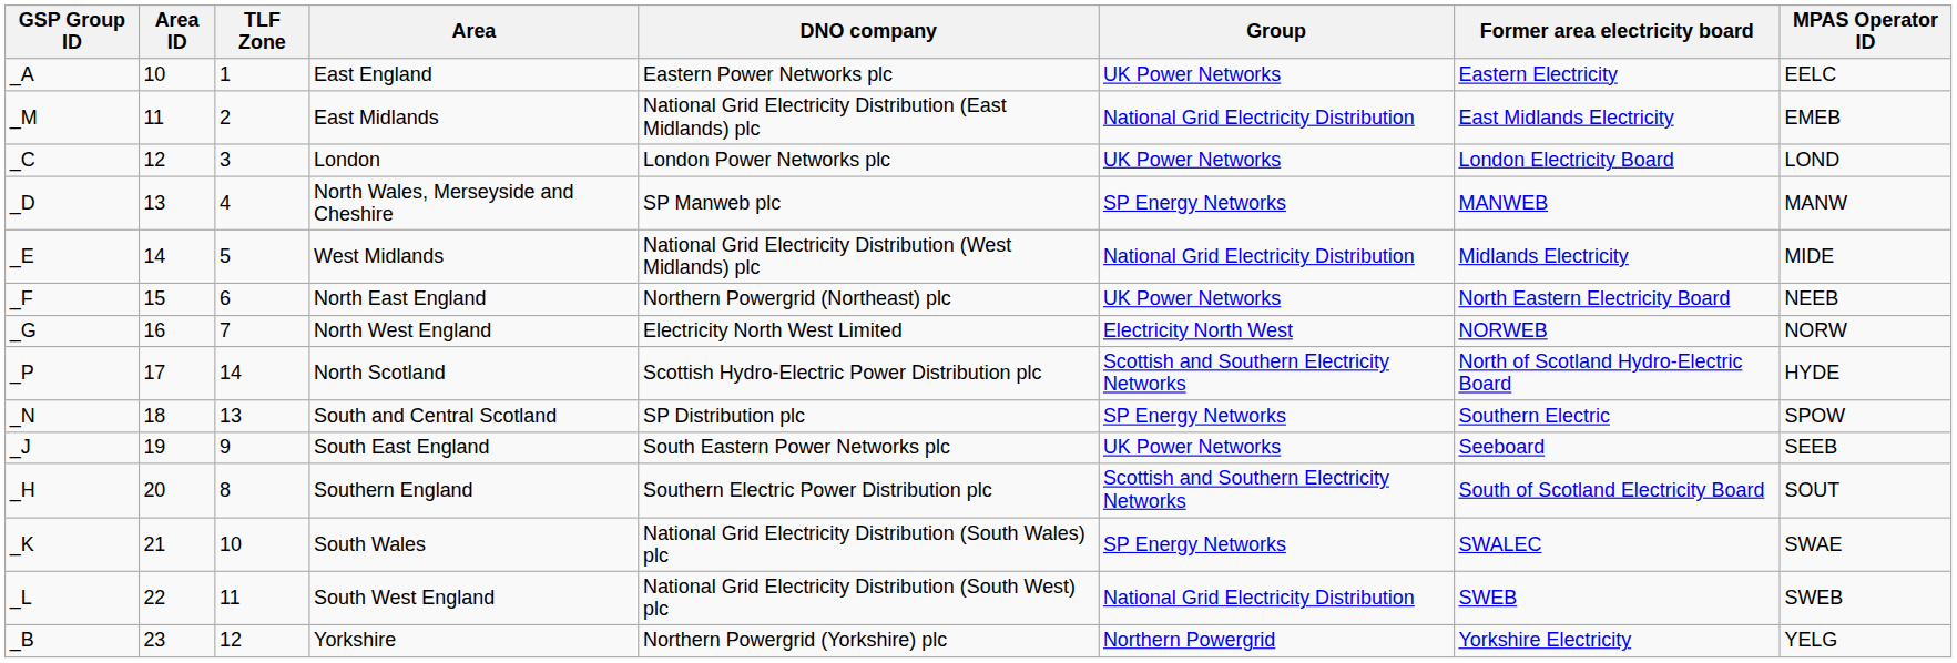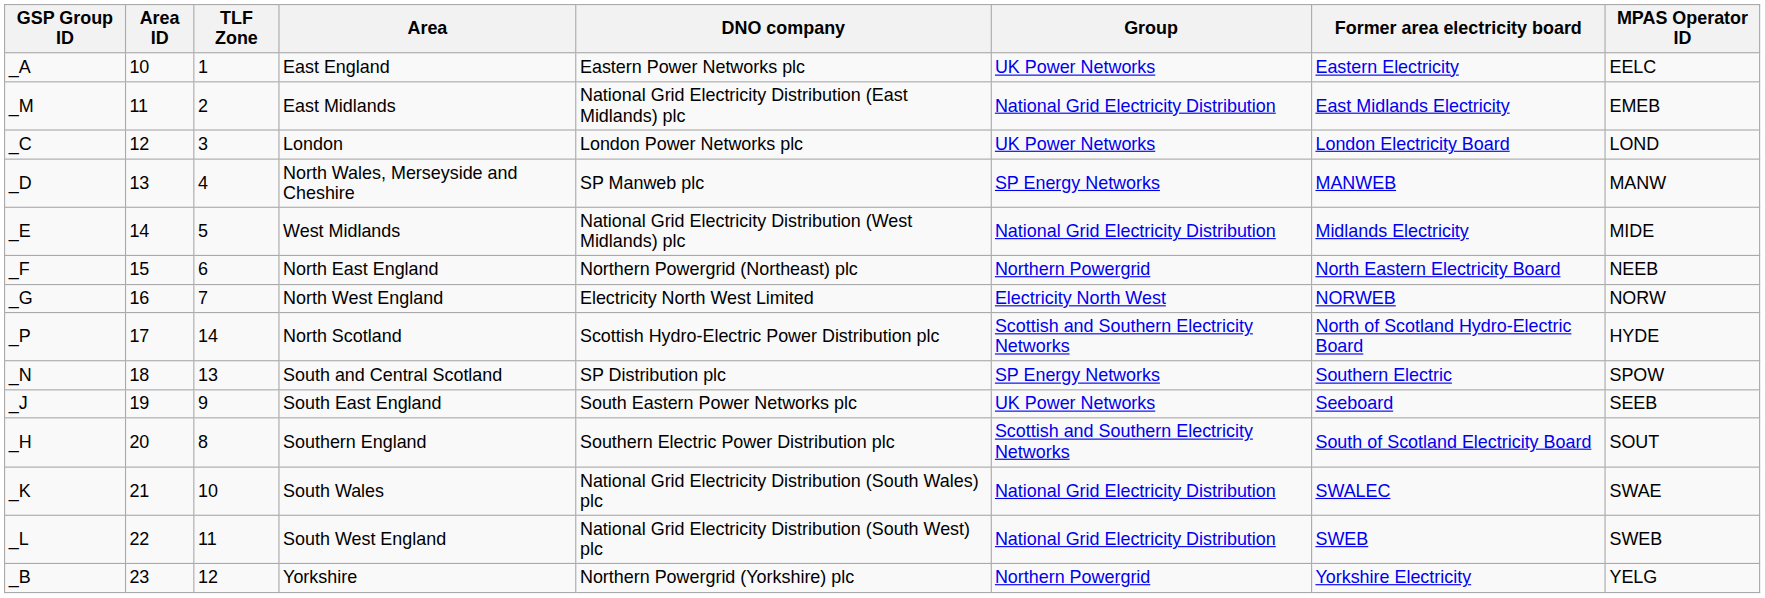North East England | Group: UK Power Networks -> Northern Powergrid
South Wales | Group: SP Energy Networks -> National Grid Electricity Distribution
